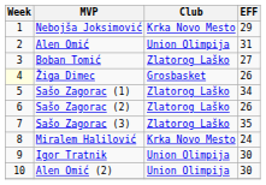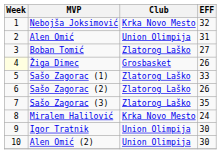Nebojša Joksimović | EFF: 29 -> 32
Sašo Zagorac (1) | EFF: 34 -> 33
